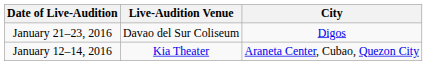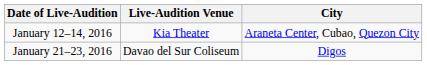rows swapped: January 12–14, 2016 <-> January 21–23, 2016
